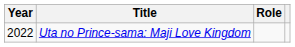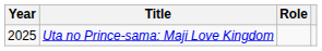Uta no Prince-sama: Maji Love Kingdom | Year: 2022 -> 2025
